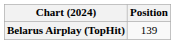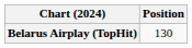Belarus Airplay (TopHit) | Position: 139 -> 130
